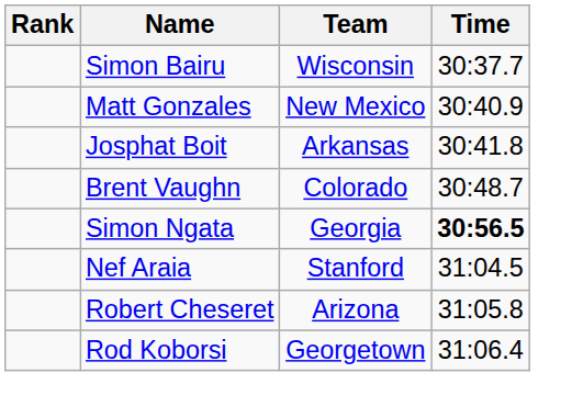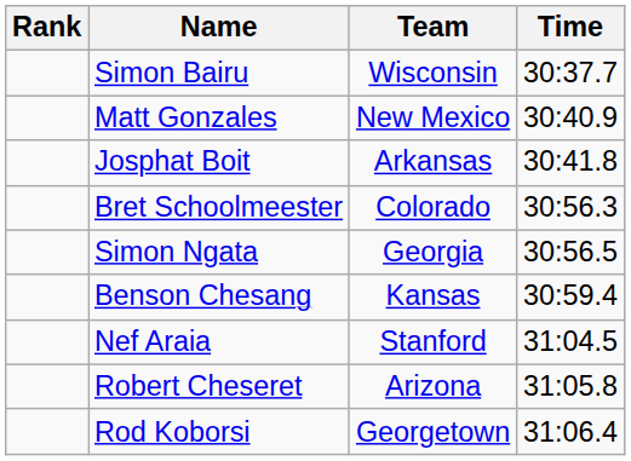- row: Brent Vaughn | Colorado | 30:48.7
+ row: Bret Schoolmeester | Colorado | 30:56.3
Simon Ngata | Time: bold -> normal
+ row: Benson Chesang | Kansas | 30:59.4
